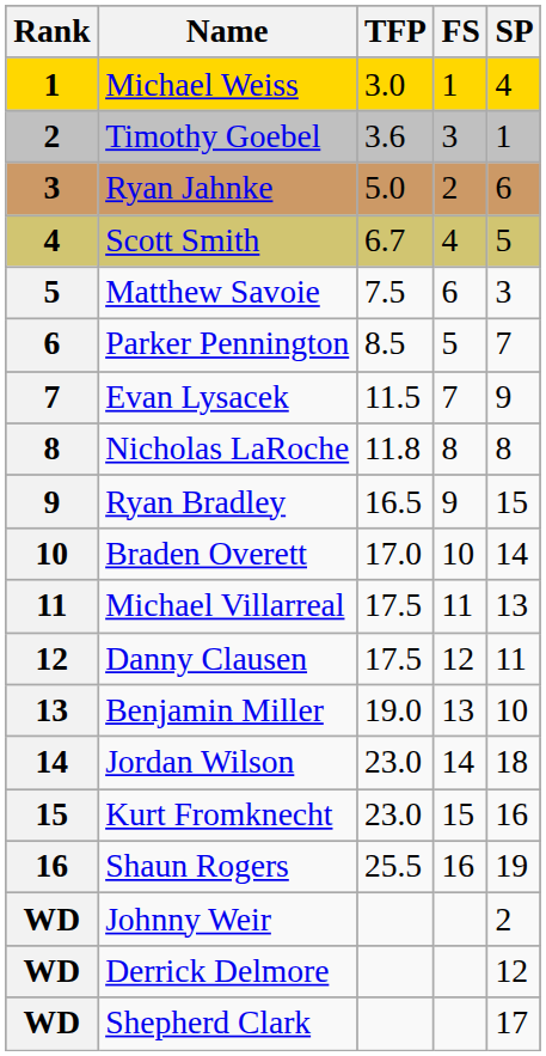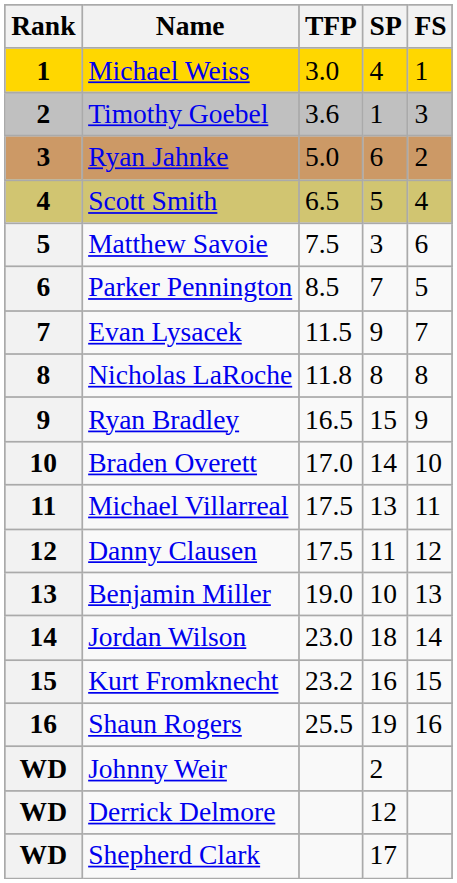columns swapped: SP <-> FS
Scott Smith | TFP: 6.7 -> 6.5
Kurt Fromknecht | TFP: 23.0 -> 23.2
